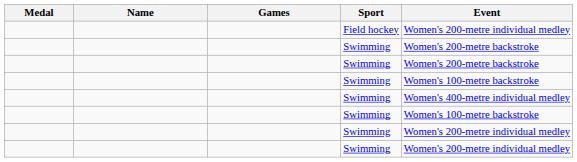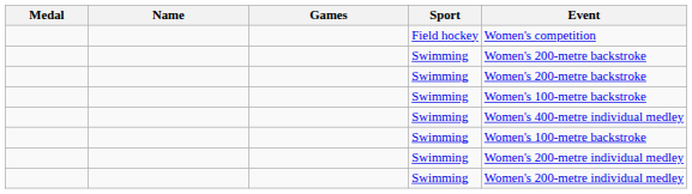Field hockey | Event: Women's 200-metre individual medley -> Women's competition
